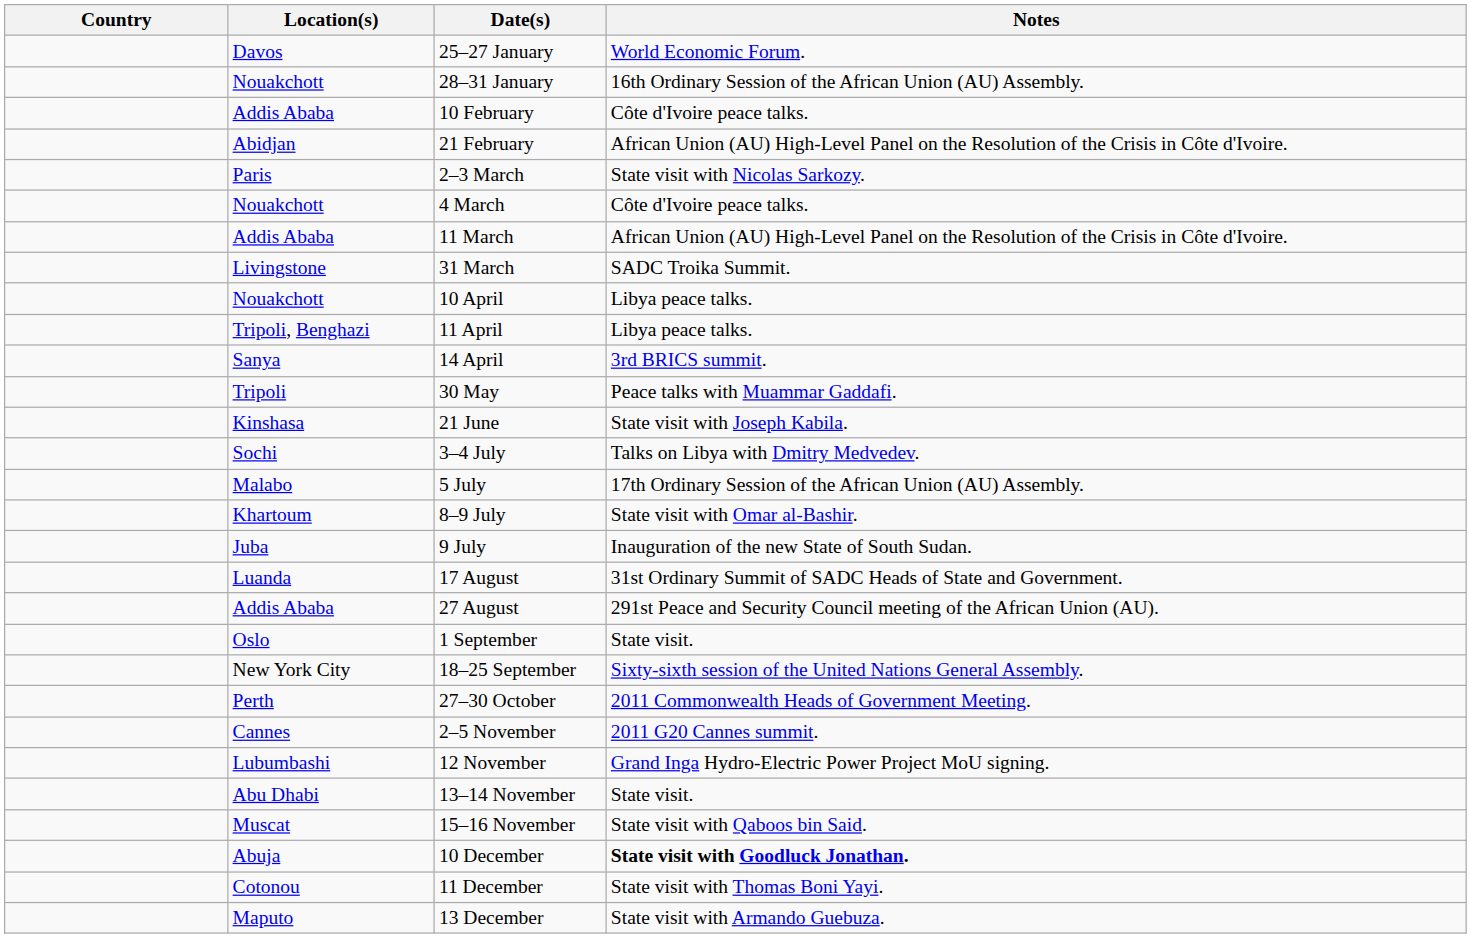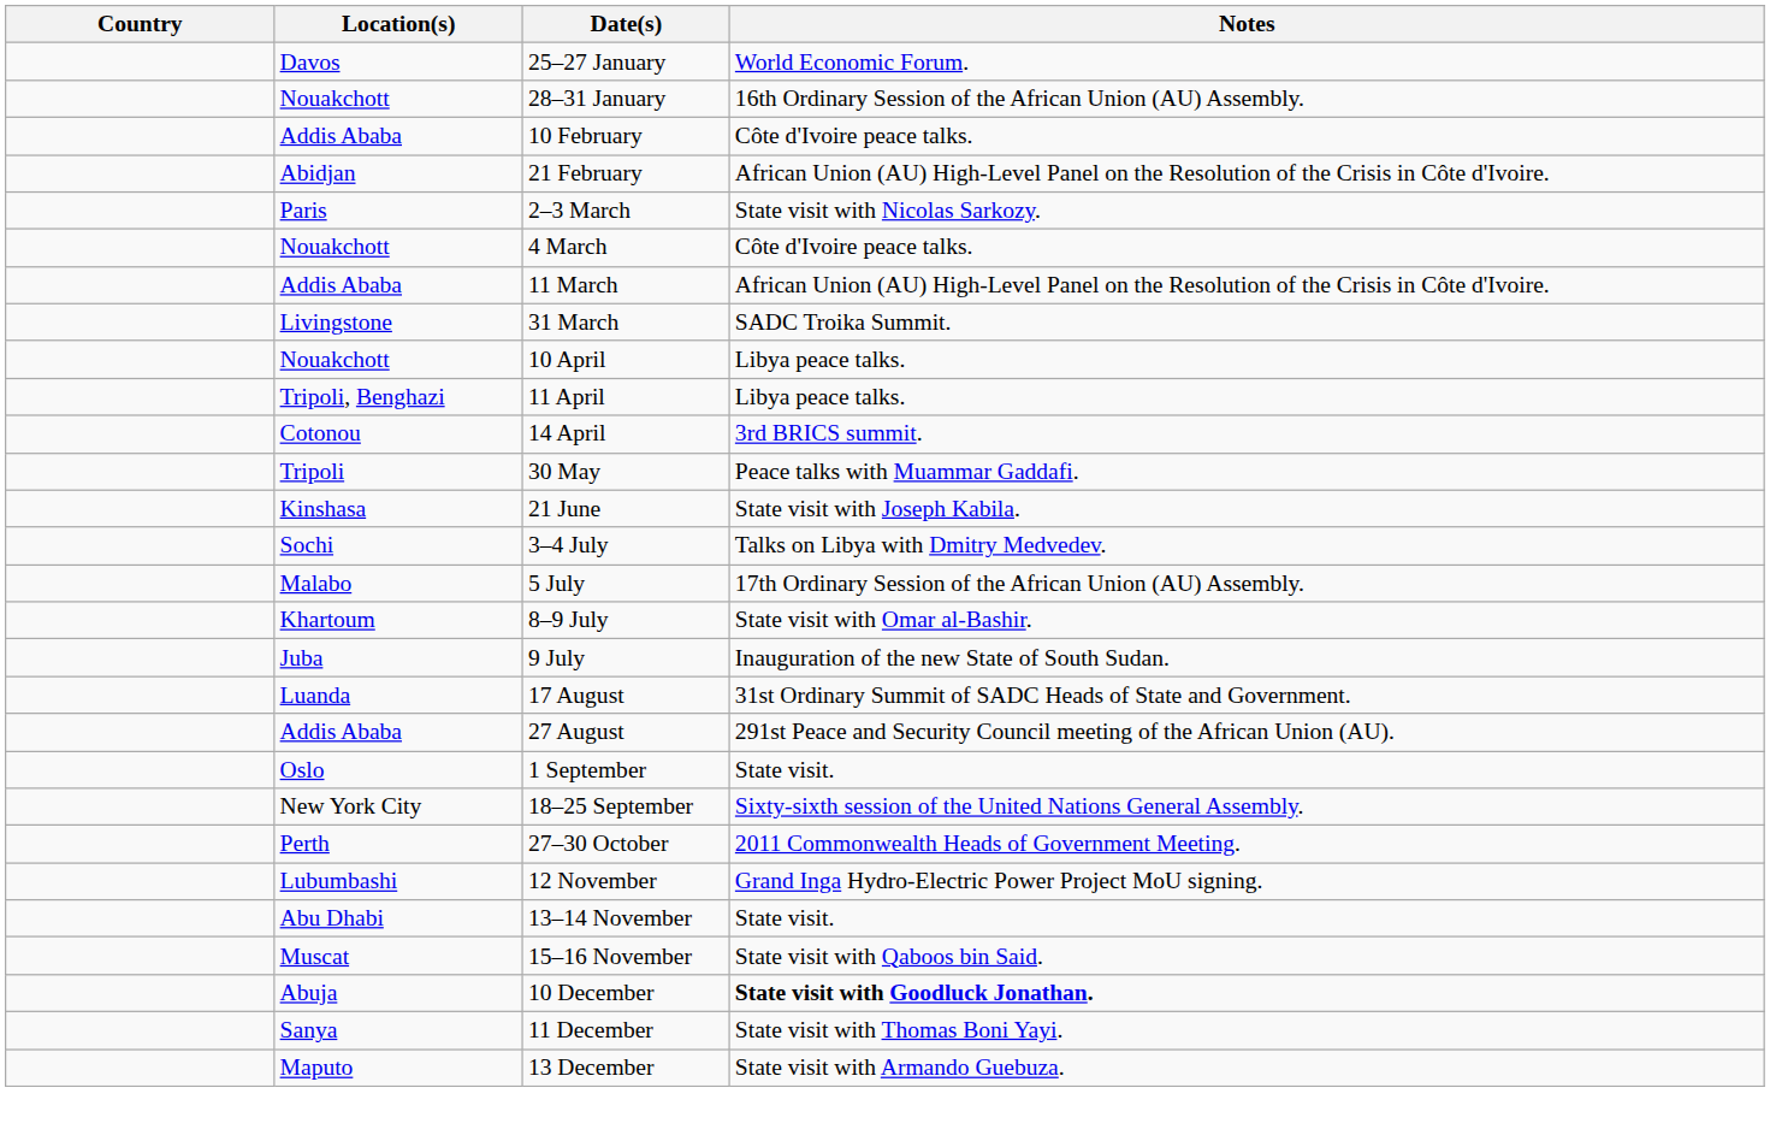14 April | Location(s): Sanya -> Cotonou
- row: Cannes | 2–5 November | 2011 G20 Cannes summit.
11 December | Location(s): Cotonou -> Sanya
